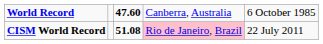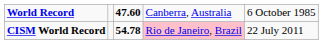CISM World Record | column 3: 51.08 -> 54.78
